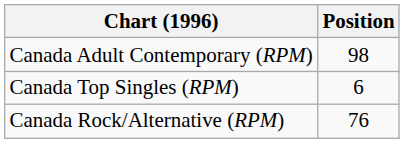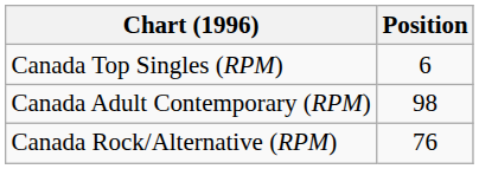rows swapped: Canada Top Singles (RPM) <-> Canada Adult Contemporary (RPM)
